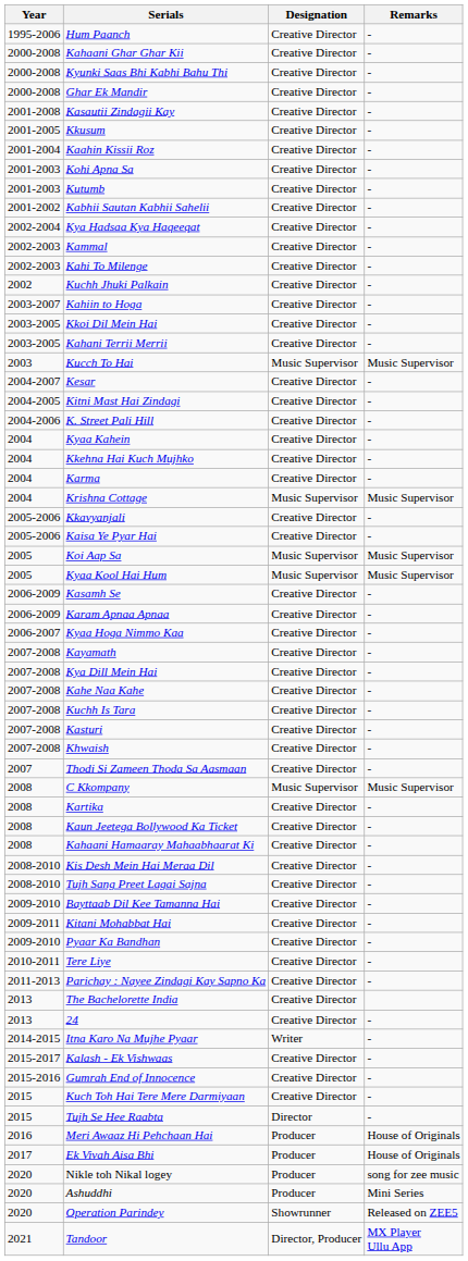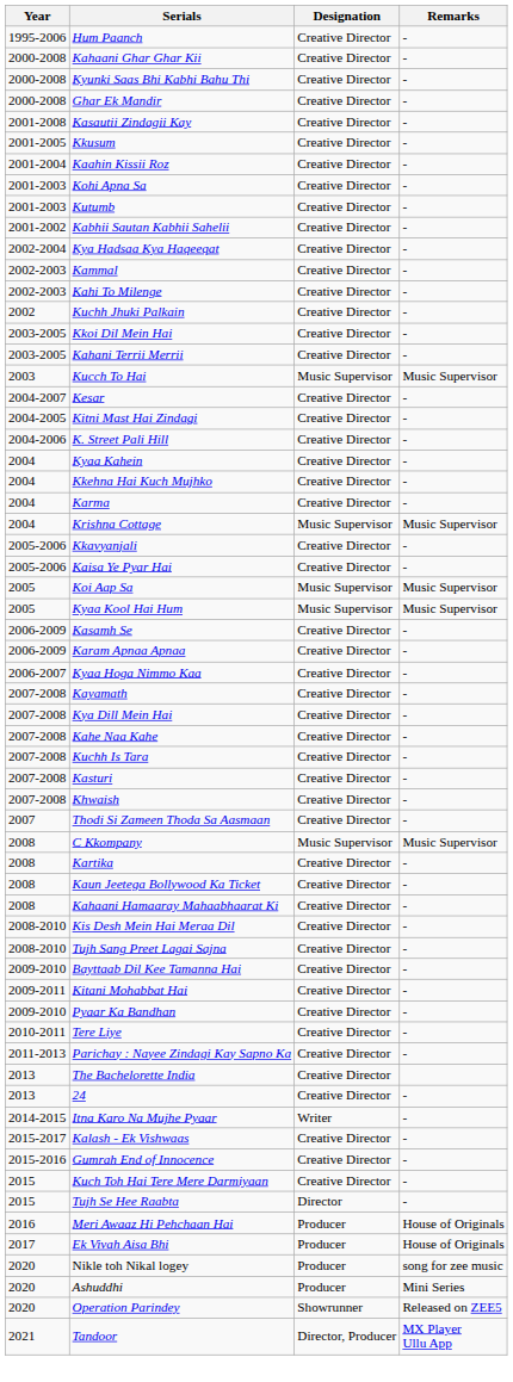- row: 2003-2007 | Kahiin to Hoga | Creative Director | -
